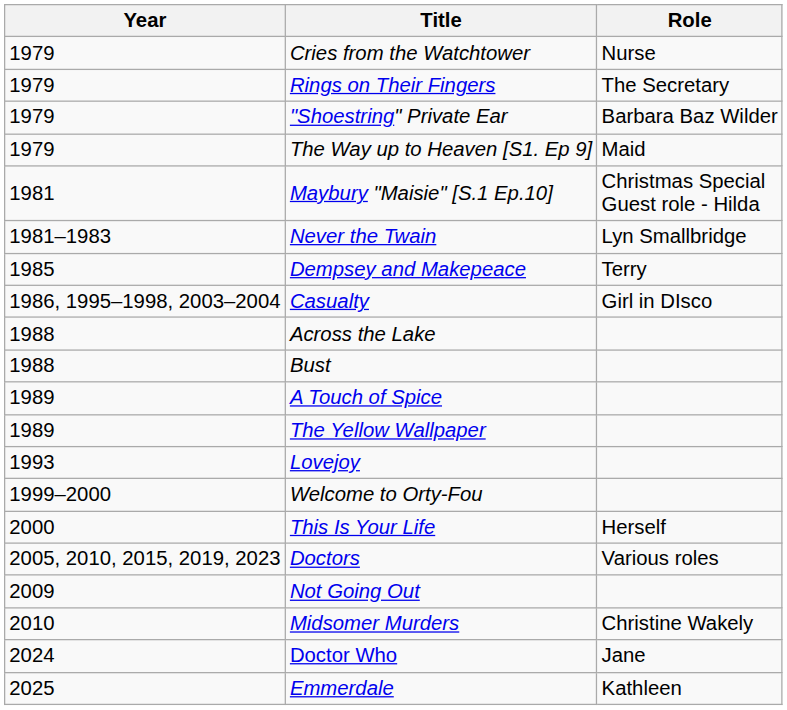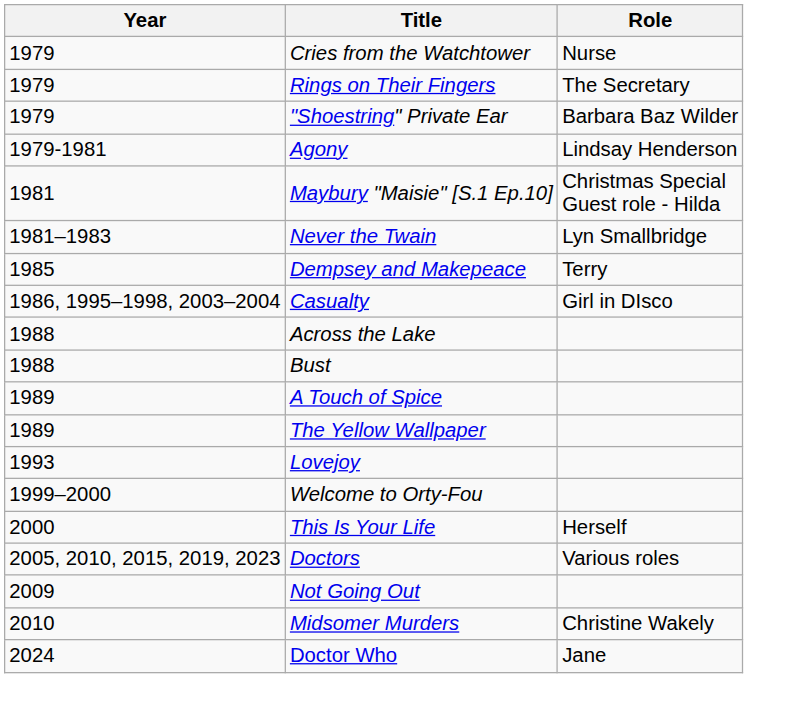- row: 1979 | The Way up to Heaven [S1. Ep 9] | Maid
+ row: 1979-1981 | Agony | Lindsay Henderson
- row: 2025 | Emmerdale | Kathleen
